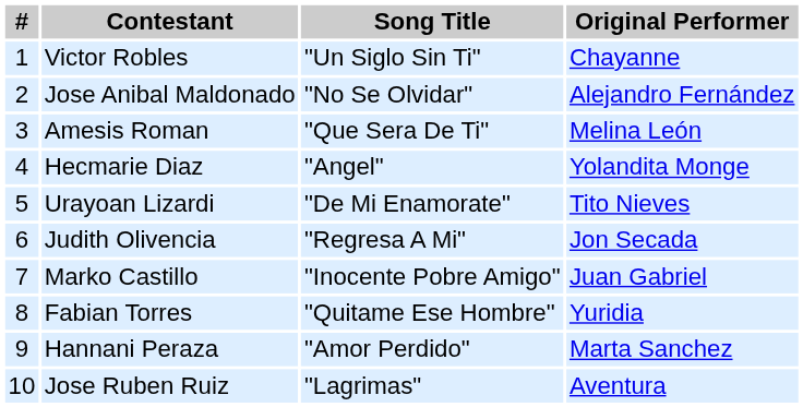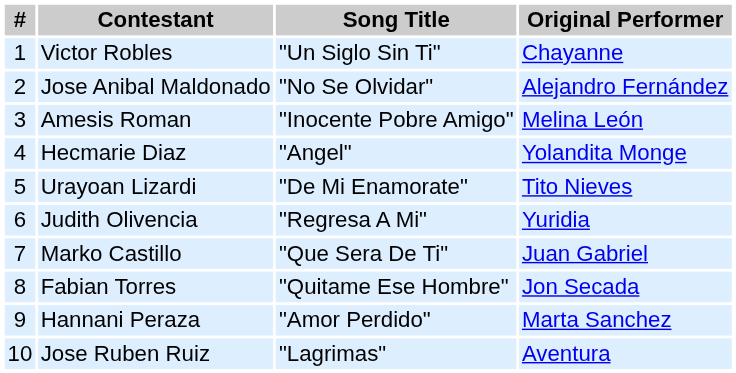Amesis Roman | Song Title: "Que Sera De Ti" -> "Inocente Pobre Amigo"
Judith Olivencia | Original Performer: Jon Secada -> Yuridia
Marko Castillo | Song Title: "Inocente Pobre Amigo" -> "Que Sera De Ti"
Fabian Torres | Original Performer: Yuridia -> Jon Secada
